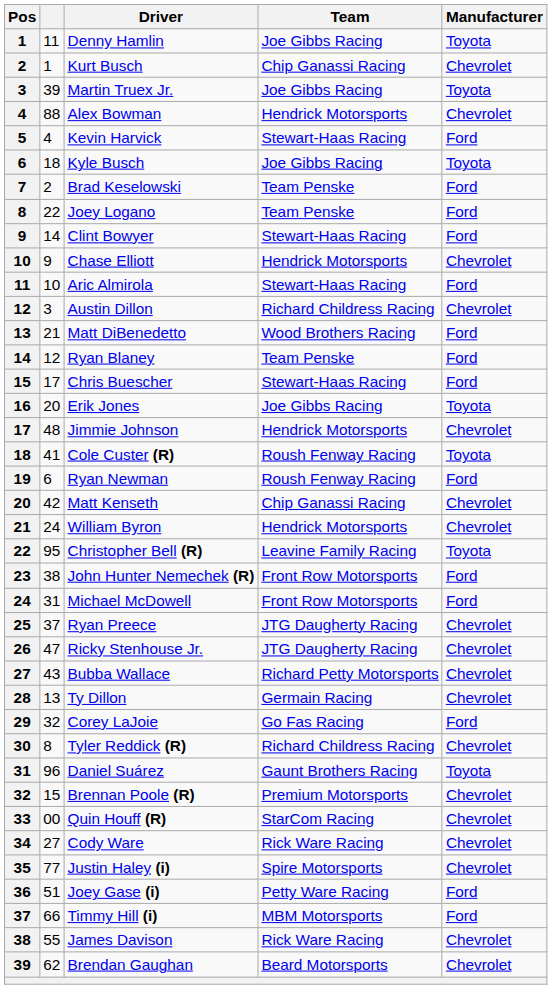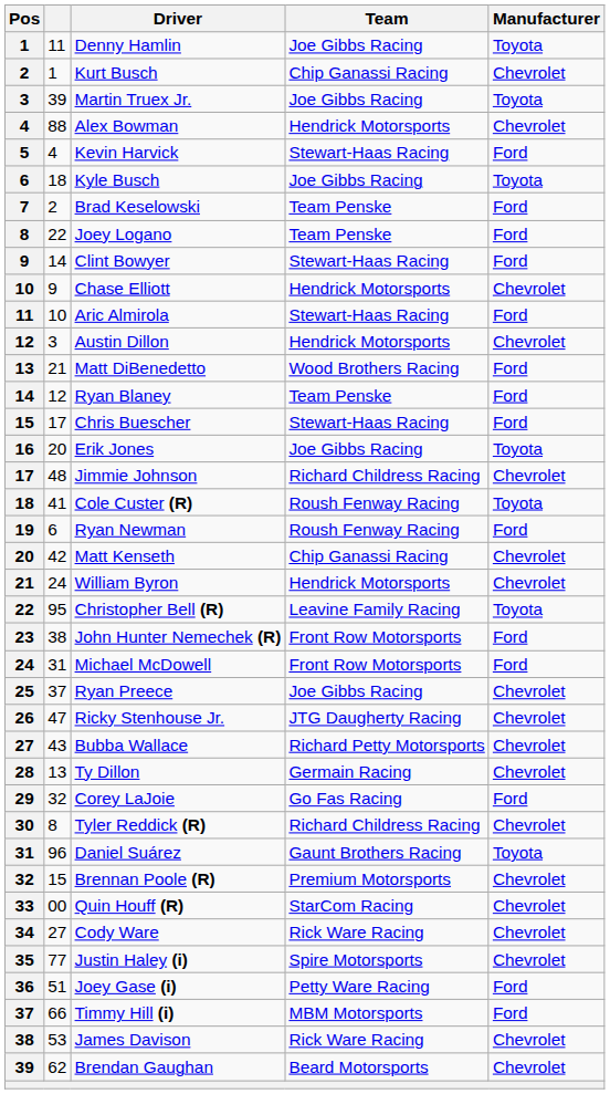Austin Dillon | Team: Richard Childress Racing -> Hendrick Motorsports
Jimmie Johnson | Team: Hendrick Motorsports -> Richard Childress Racing
Ryan Preece | Team: JTG Daugherty Racing -> Joe Gibbs Racing
James Davison | column 2: 55 -> 53
